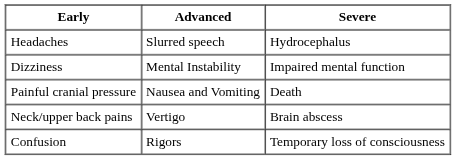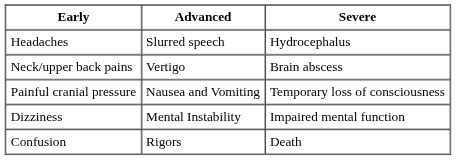rows swapped: Neck/upper back pains <-> Dizziness
Painful cranial pressure | Severe: Death -> Temporary loss of consciousness
Confusion | Severe: Temporary loss of consciousness -> Death
